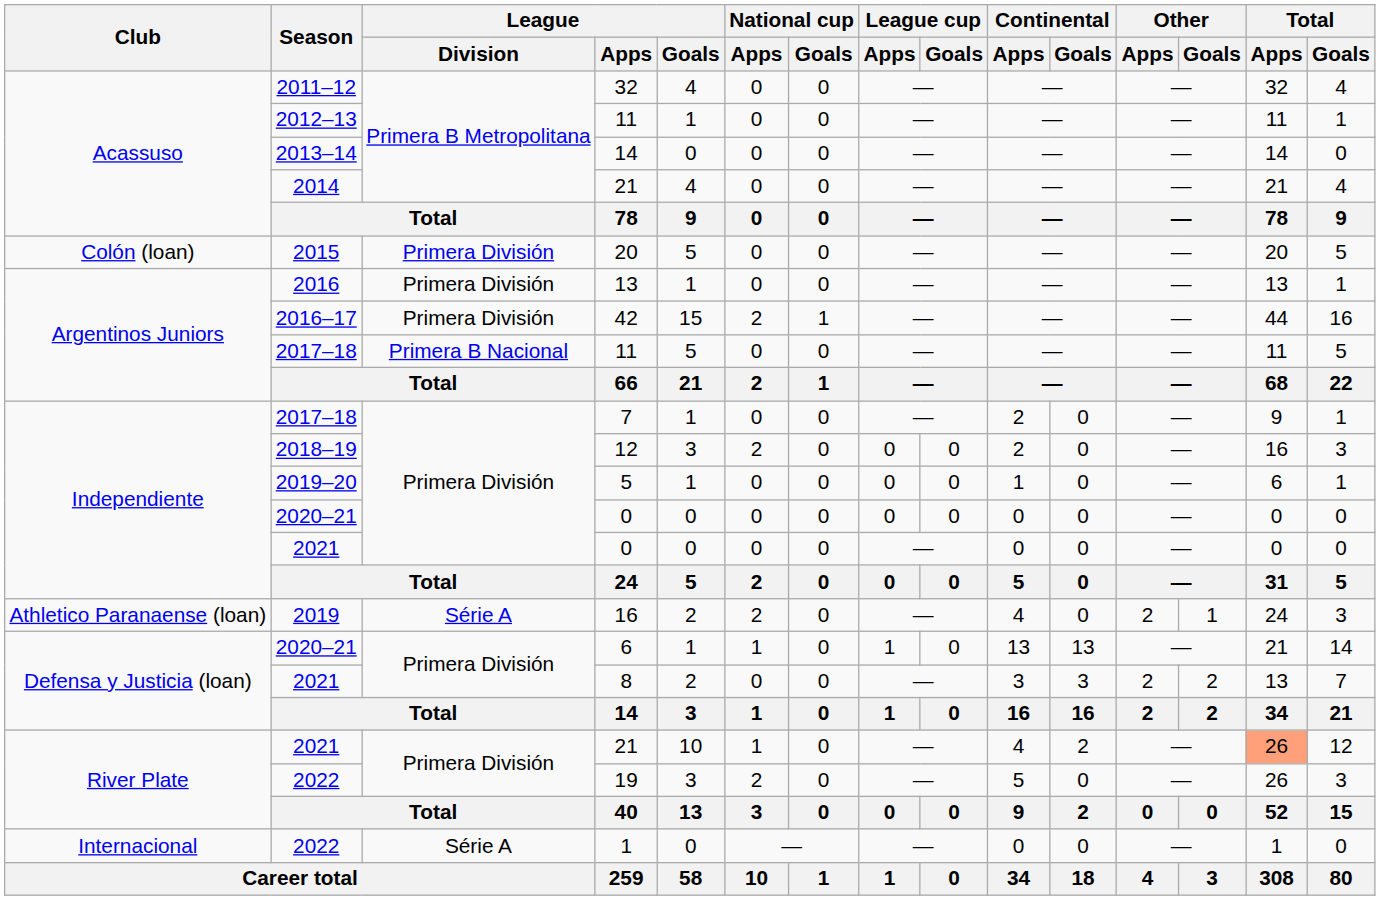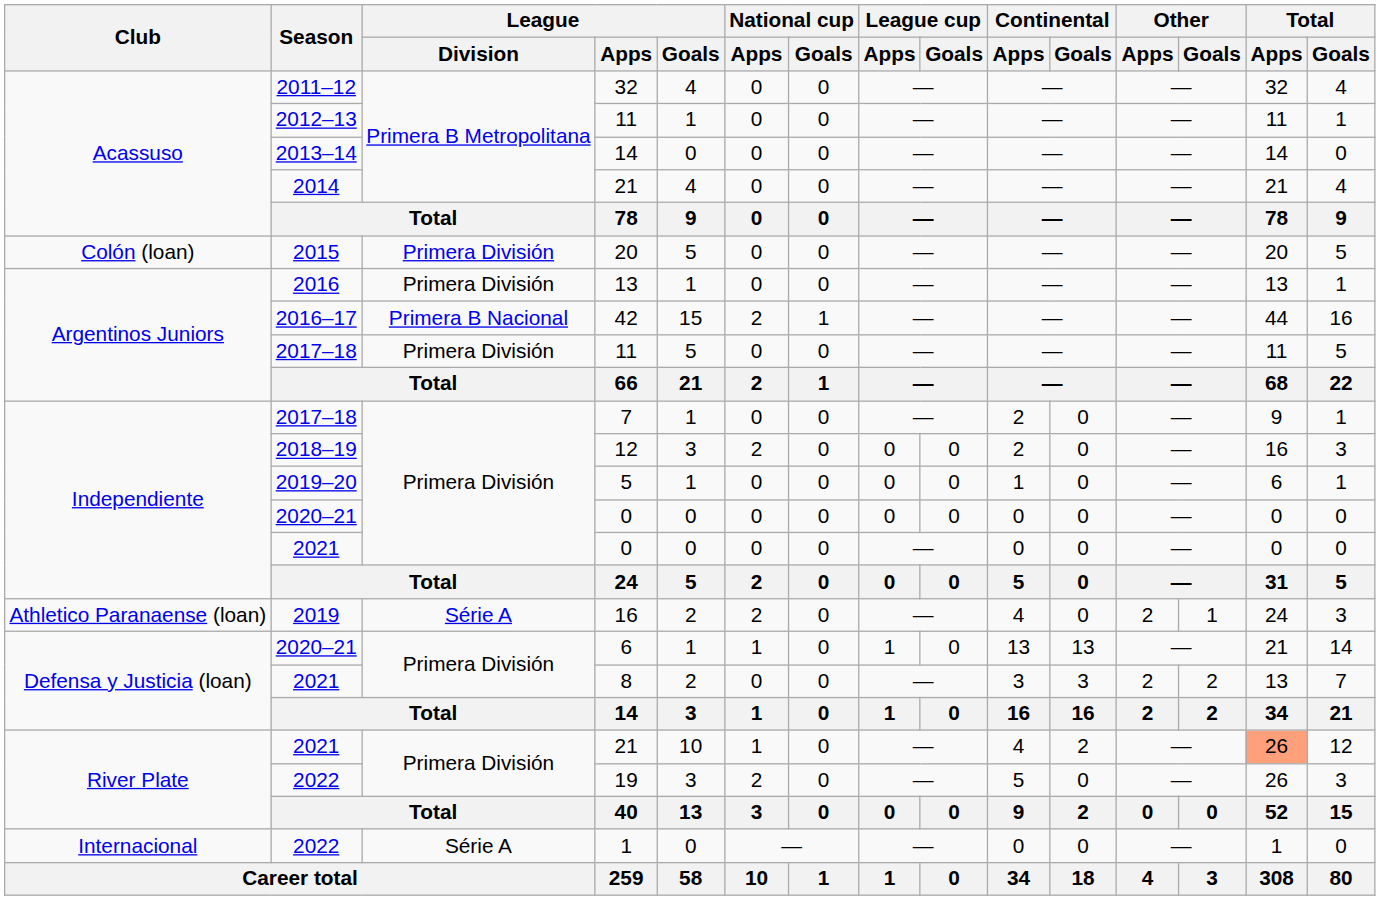42 | League / Division: Primera División -> Primera B Nacional
2017–18 / 11 | League / Division: Primera B Nacional -> Primera División
